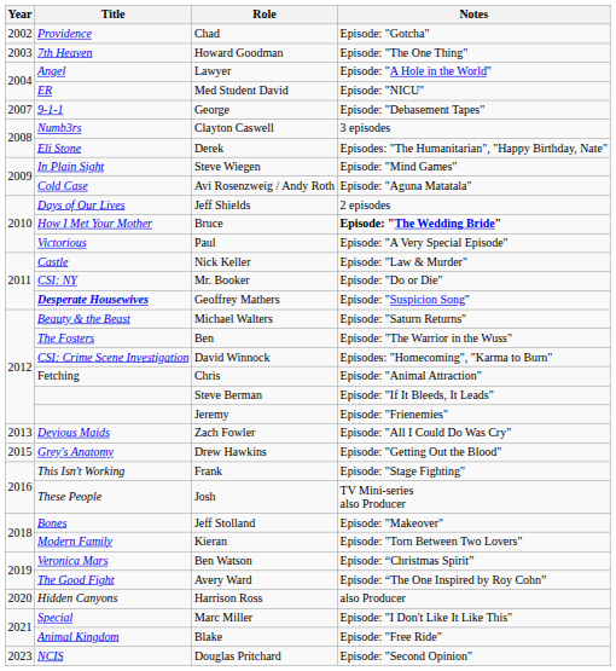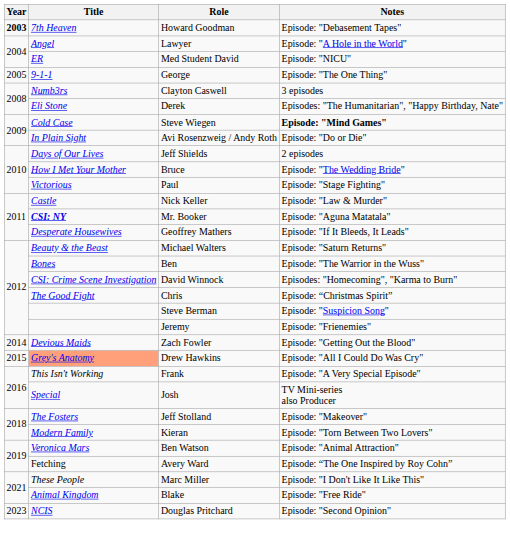- row: 2002 | Providence | Chad | Episode: "Gotcha"
Howard Goodman | Year: normal -> bold
Howard Goodman | Notes: Episode: "The One Thing" -> Episode: "Debasement Tapes"
George | Year: 2007 -> 2005
George | Notes: Episode: "Debasement Tapes" -> Episode: "The One Thing"
Steve Wiegen | Title: In Plain Sight -> Cold Case
Steve Wiegen | Notes: normal -> bold
Avi Rosenzweig / Andy Roth | Title: Cold Case -> In Plain Sight
Avi Rosenzweig / Andy Roth | Notes: Episode: "Aguna Matatala" -> Episode: "Do or Die"
Bruce | Notes: bold -> normal
Paul | Notes: Episode: "A Very Special Episode" -> Episode: "Stage Fighting"
Mr. Booker | Title: normal -> bold
Mr. Booker | Notes: Episode: "Do or Die" -> Episode: "Aguna Matatala"
Geoffrey Mathers | Title: bold -> normal
Geoffrey Mathers | Notes: Episode: "Suspicion Song" -> Episode: "If It Bleeds, It Leads"
Ben | Title: The Fosters -> Bones
Chris | Title: Fetching -> The Good Fight
Chris | Notes: Episode: "Animal Attraction" -> Episode: “Christmas Spirit”
Steve Berman | Notes: Episode: "If It Bleeds, It Leads" -> Episode: "Suspicion Song"
Zach Fowler | Year: 2013 -> 2014
Zach Fowler | Notes: Episode: "All I Could Do Was Cry" -> Episode: "Getting Out the Blood"
Drew Hawkins | Title: no background -> lightsalmon background
Drew Hawkins | Notes: Episode: "Getting Out the Blood" -> Episode: "All I Could Do Was Cry"
Frank | Notes: Episode: "Stage Fighting" -> Episode: "A Very Special Episode"
Josh | Title: These People -> Special
Jeff Stolland | Title: Bones -> The Fosters
Ben Watson | Notes: Episode: “Christmas Spirit” -> Episode: "Animal Attraction"
Avery Ward | Title: The Good Fight -> Fetching
- row: 2020 | Hidden Canyons | Harrison Ross | also Producer
Marc Miller | Title: Special -> These People
